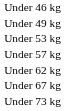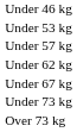- row: Under 49 kg
+ row: Over 73 kg
